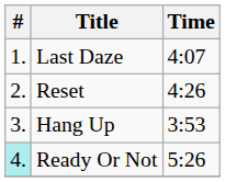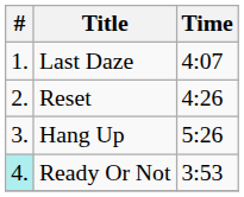Hang Up | Time: 3:53 -> 5:26
Ready Or Not | Time: 5:26 -> 3:53
